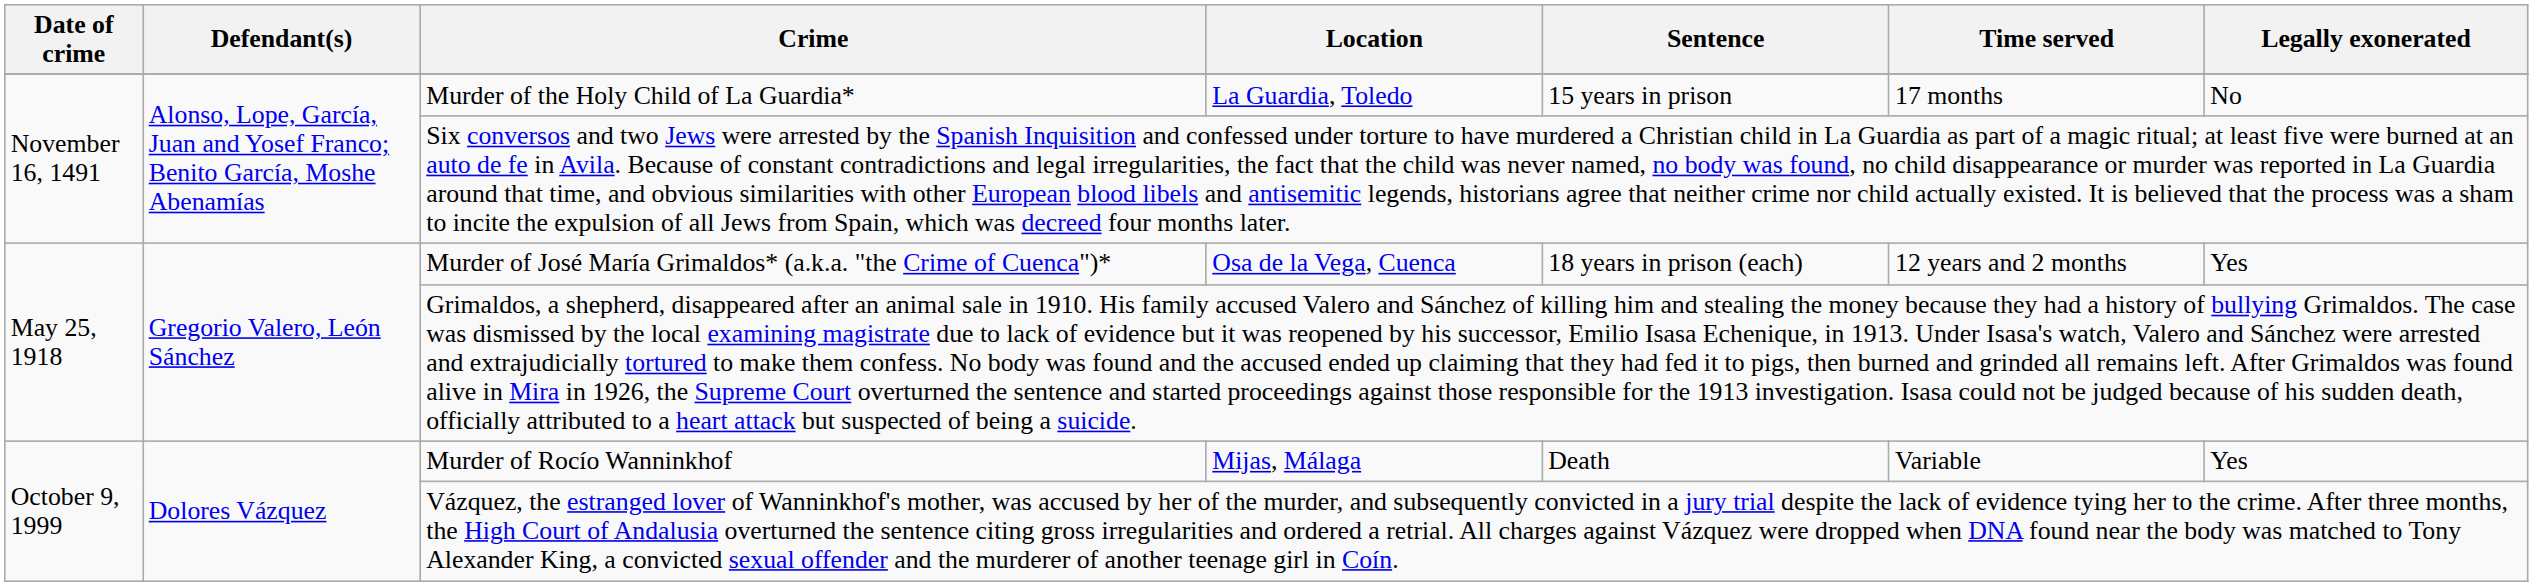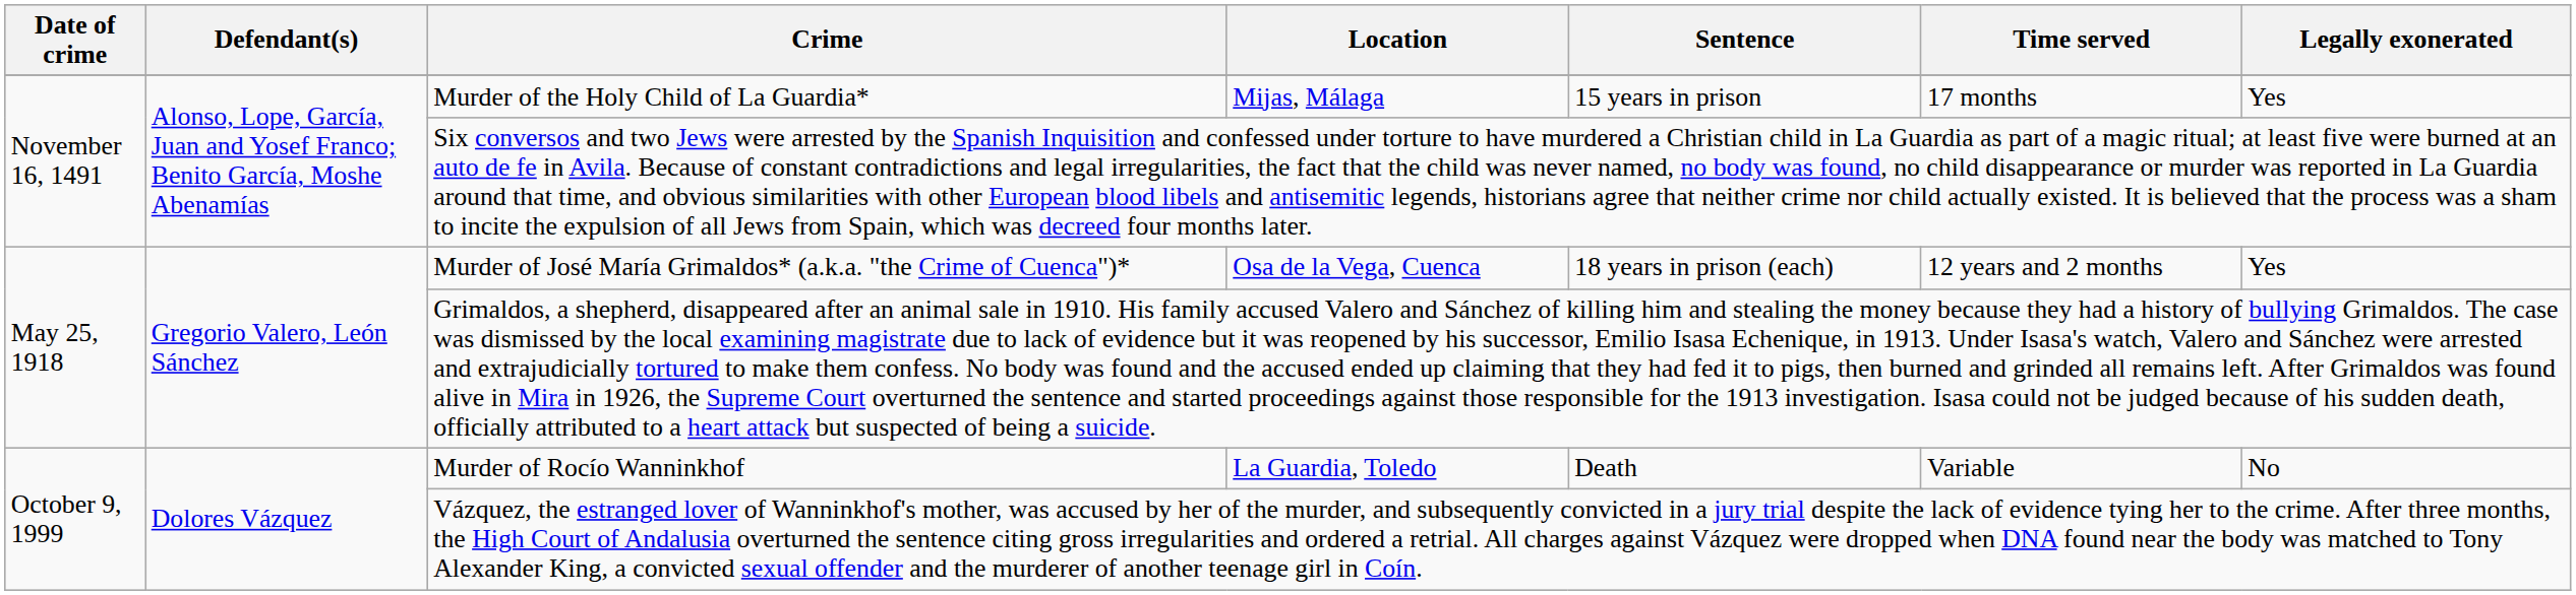Murder of the Holy Child of La Guardia* | Location: La Guardia, Toledo -> Mijas, Málaga
Murder of the Holy Child of La Guardia* | Legally exonerated: No -> Yes
Murder of Rocío Wanninkhof | Location: Mijas, Málaga -> La Guardia, Toledo
Murder of Rocío Wanninkhof | Legally exonerated: Yes -> No
